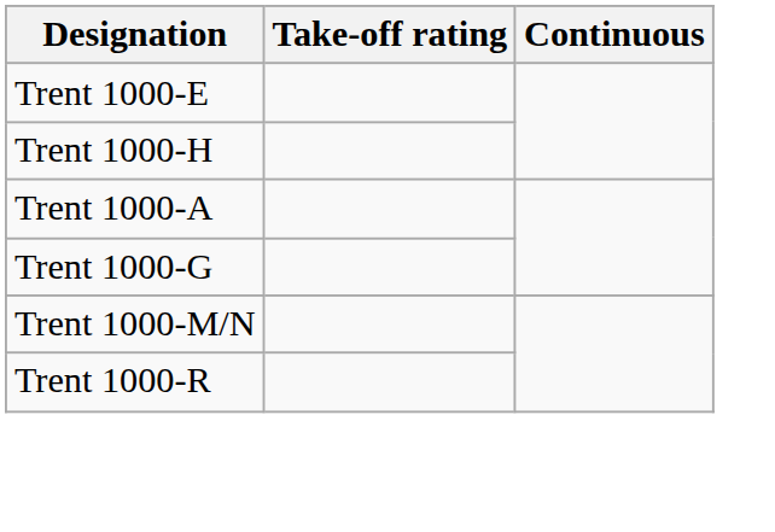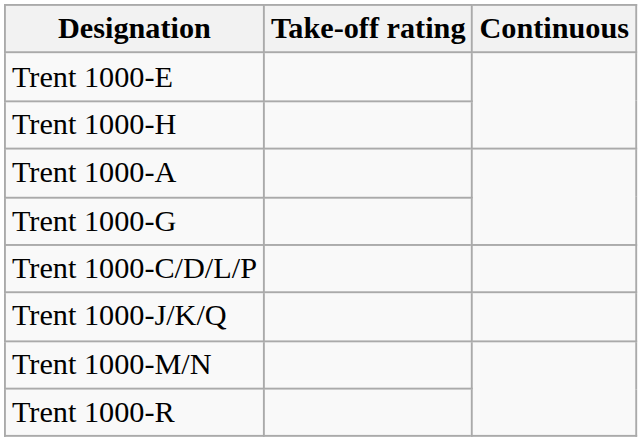+ row: Trent 1000-C/D/L/P
+ row: Trent 1000-J/K/Q
